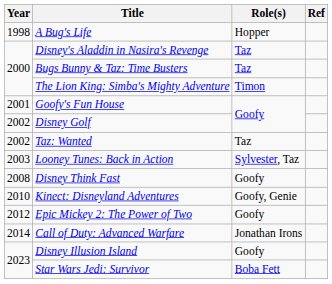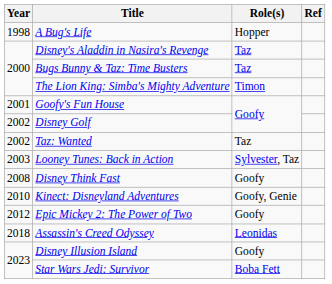- row: 2014 | Call of Duty: Advanced Warfare | Jonathan Irons
+ row: 2018 | Assassin's Creed Odyssey | Leonidas
